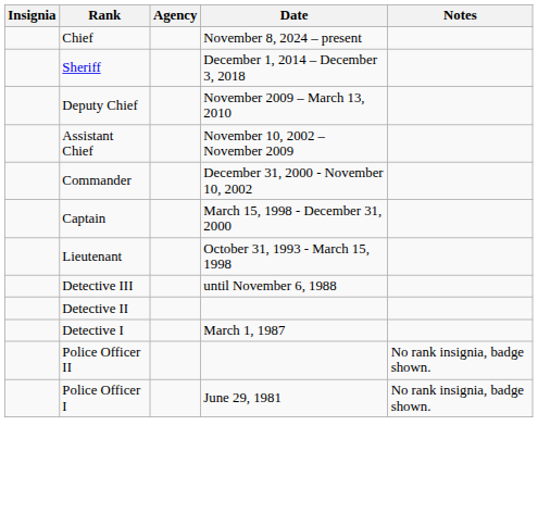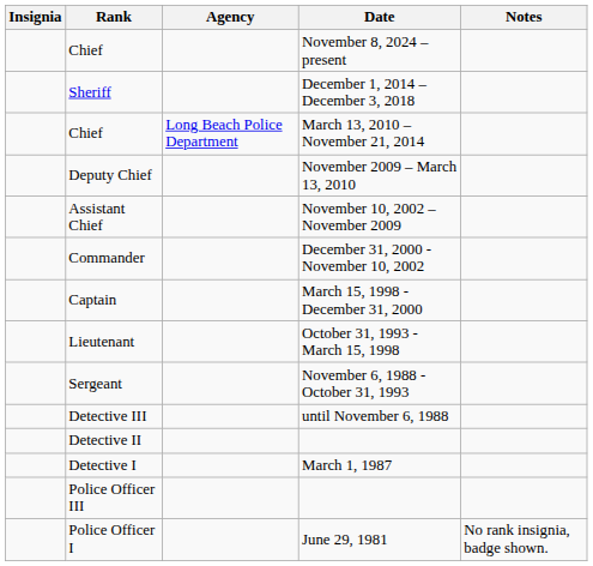+ row: Chief | Long Beach Police Department | March 13, 2010 – November 21, 2014
+ row: Sergeant | November 6, 1988 - October 31, 1993
+ row: Police Officer III
- row: Police Officer II | No rank insignia, badge shown.
